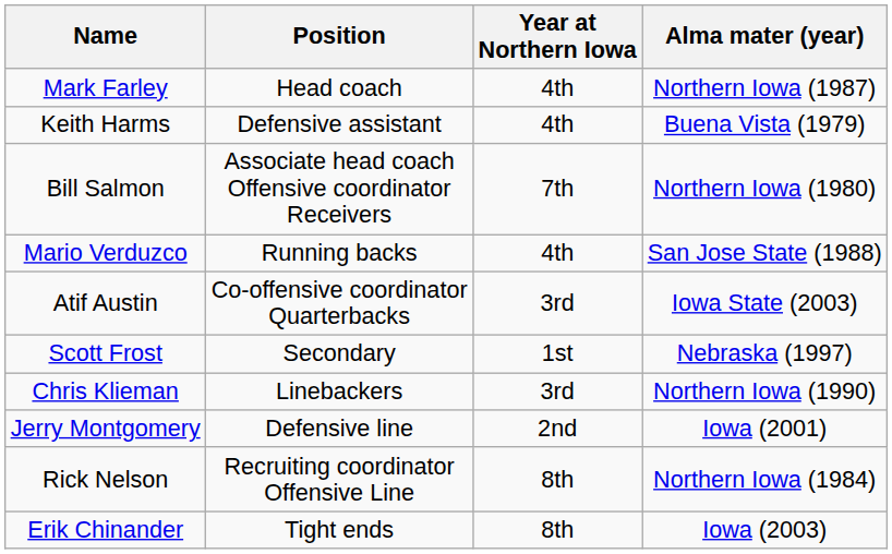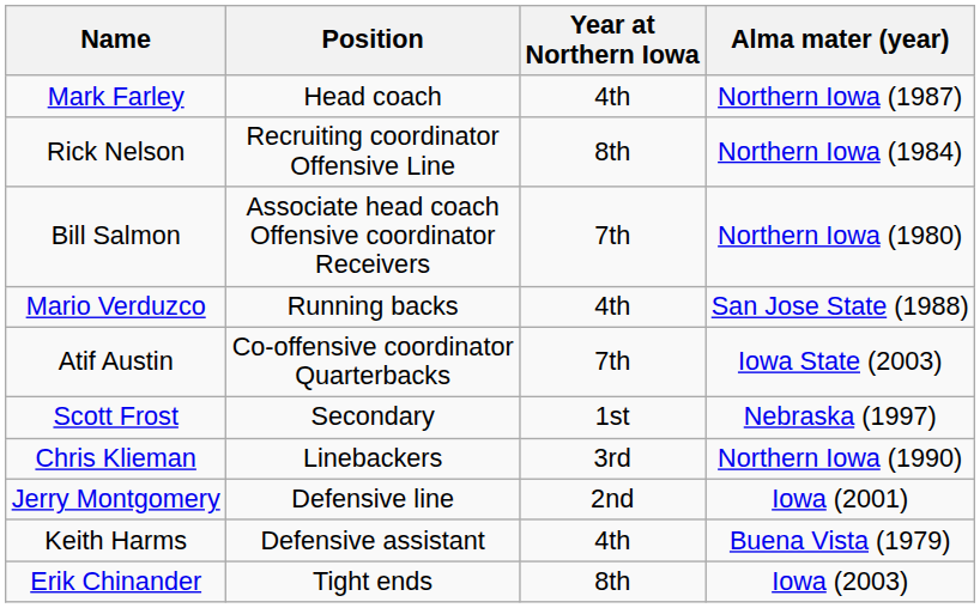rows swapped: Rick Nelson <-> Keith Harms
Atif Austin | Year at Northern Iowa: 3rd -> 7th
